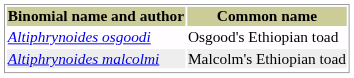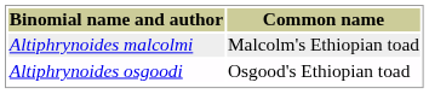rows swapped: Altiphrynoides malcolmi <-> Altiphrynoides osgoodi
